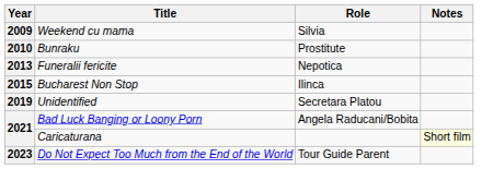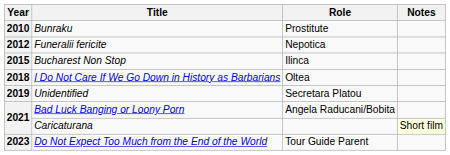- row: 2009 | Weekend cu mama | Silvia
Funeralii fericite | Year: 2013 -> 2012
+ row: 2018 | I Do Not Care If We Go Down in History as Barbarians | Oltea
